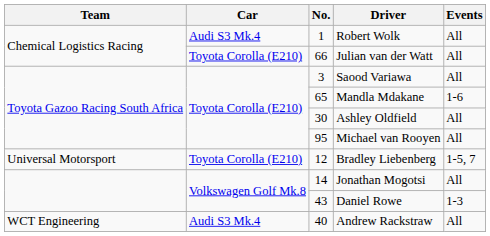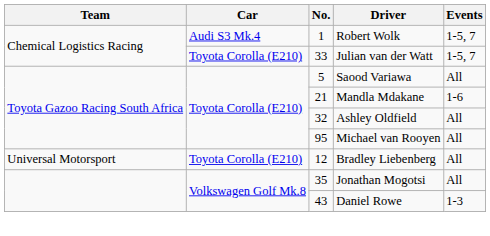Robert Wolk | Events: All -> 1-5, 7
Julian van der Watt | No.: 66 -> 33
Julian van der Watt | Events: All -> 1-5, 7
Saood Variawa | No.: 3 -> 5
Mandla Mdakane | No.: 65 -> 21
Ashley Oldfield | No.: 30 -> 32
Bradley Liebenberg | Events: 1-5, 7 -> All
Jonathan Mogotsi | No.: 14 -> 35
- row: WCT Engineering | Audi S3 Mk.4 | 40 | Andrew Rackstraw | All
